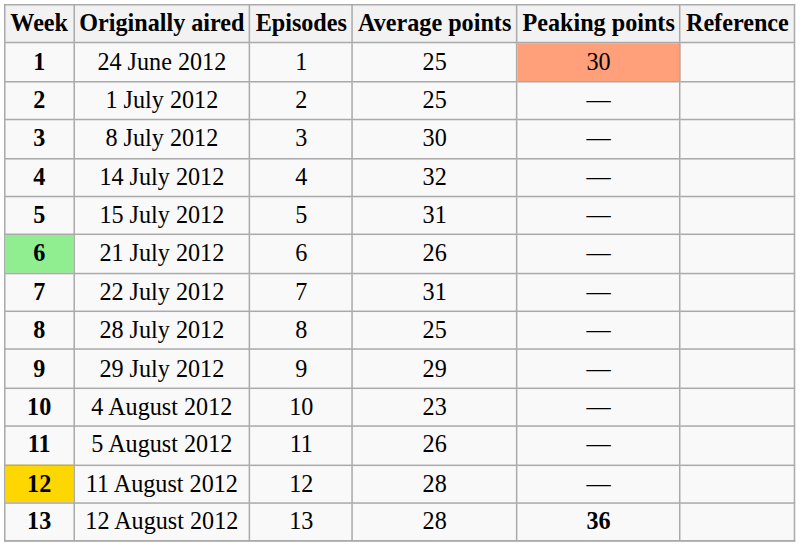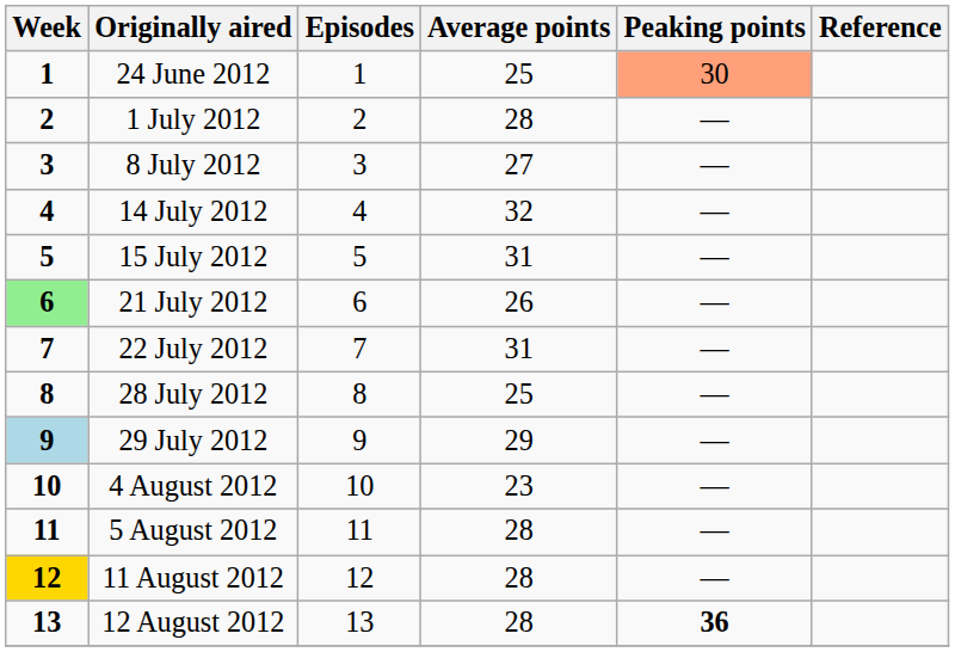1 July 2012 | Average points: 25 -> 28
8 July 2012 | Average points: 30 -> 27
29 July 2012 | Week: no background -> lightblue background
5 August 2012 | Average points: 26 -> 28
